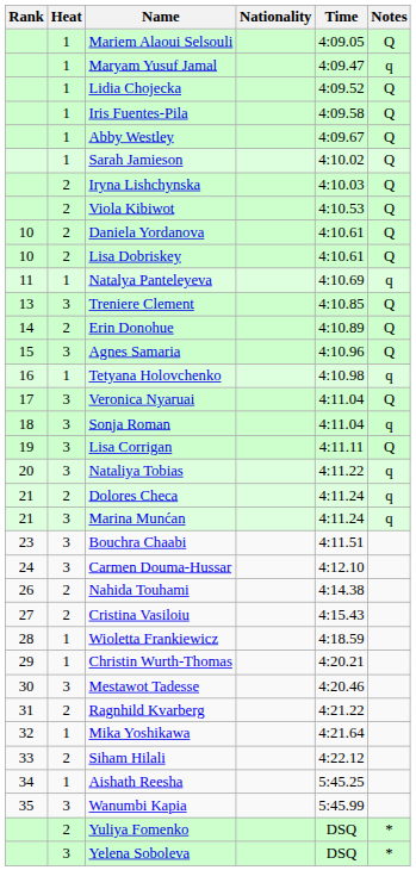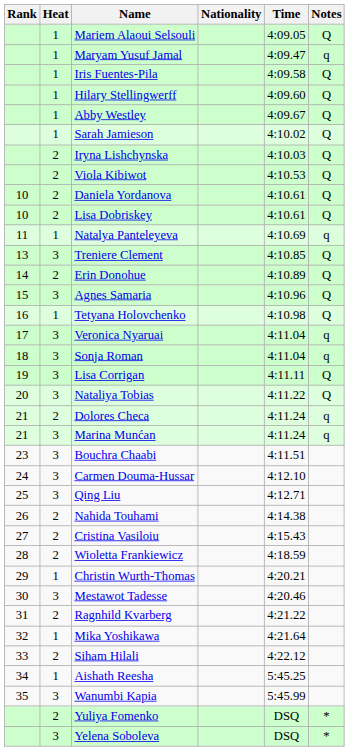- row: 1 | Lidia Chojecka | 4:09.52 | Q
+ row: 1 | Hilary Stellingwerff | 4:09.60 | Q
Tetyana Holovchenko | Notes: q -> Q
Veronica Nyaruai | Notes: Q -> q
Nataliya Tobias | Notes: q -> Q
+ row: 25 | 3 | Qing Liu | 4:12.71
Wioletta Frankiewicz | Heat: 1 -> 2
